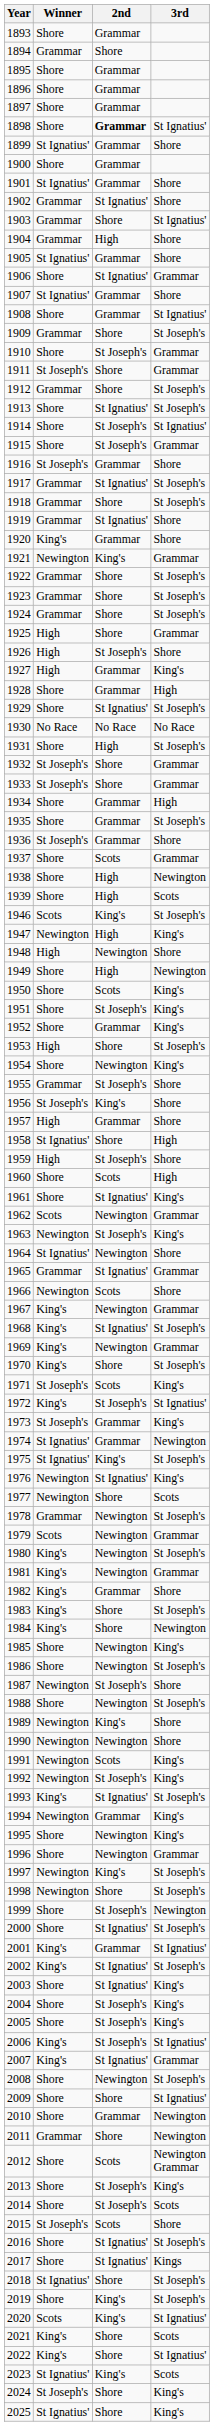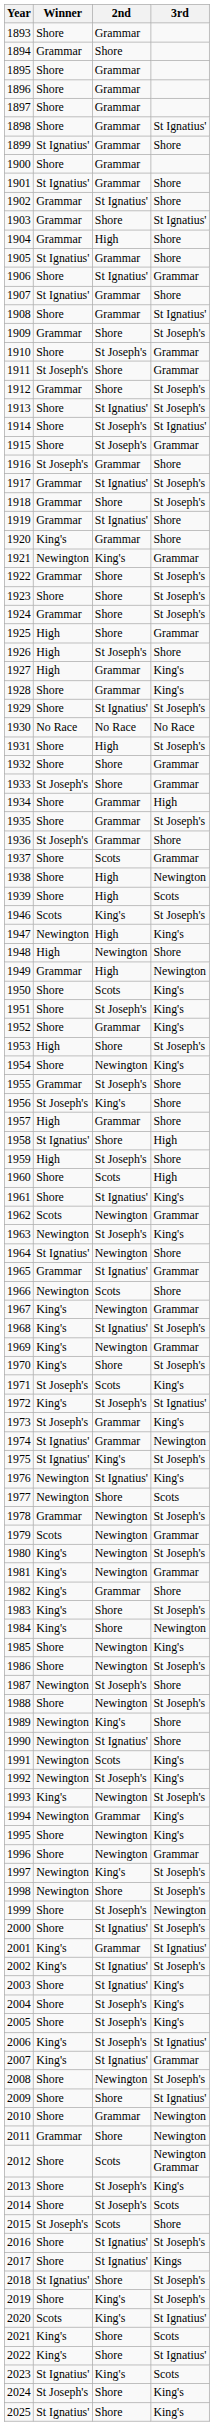1898 | 2nd: bold -> normal
1923 | Winner: Grammar -> Shore
1928 | 3rd: High -> King's
1932 | Winner: St Joseph's -> Shore
1949 | Winner: Shore -> Grammar
1990 | 2nd: Newington -> St Ignatius'
1993 | 2nd: St Ignatius' -> Newington
